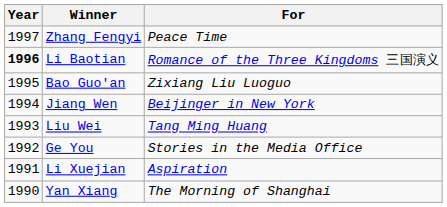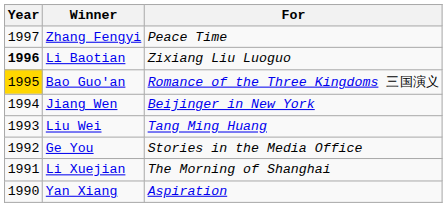Li Baotian | For: Romance of the Three Kingdoms 三国演义 -> Zixiang Liu Luoguo
Bao Guo'an | Year: no background -> gold background
Bao Guo'an | For: Zixiang Liu Luoguo -> Romance of the Three Kingdoms 三国演义
Li Xuejian | For: Aspiration -> The Morning of Shanghai
Yan Xiang | For: The Morning of Shanghai -> Aspiration
